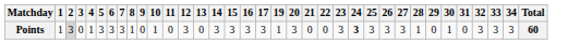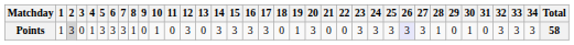+ column: 18 | 0
Points | 24: bold -> normal
Points | 26: no background -> lavender background
Points | Total: 60 -> 58
